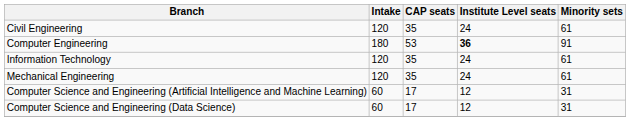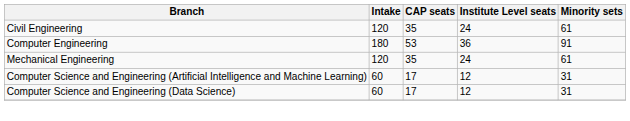Computer Engineering | Institute Level seats: bold -> normal
- row: Information Technology | 120 | 35 | 24 | 61
